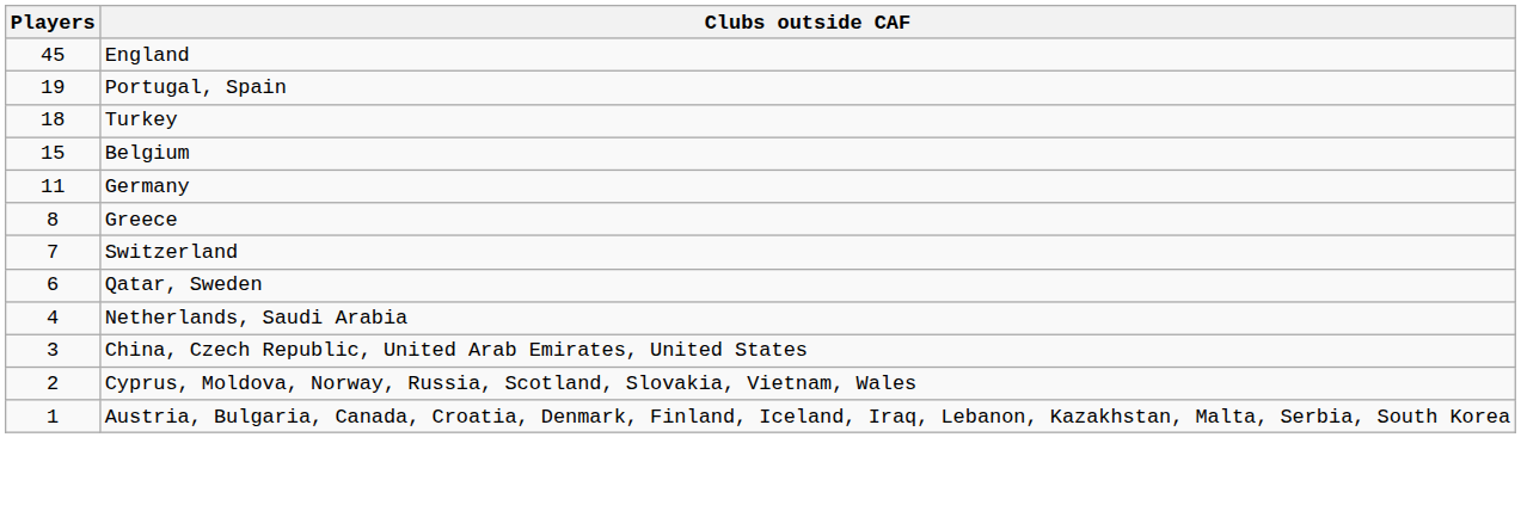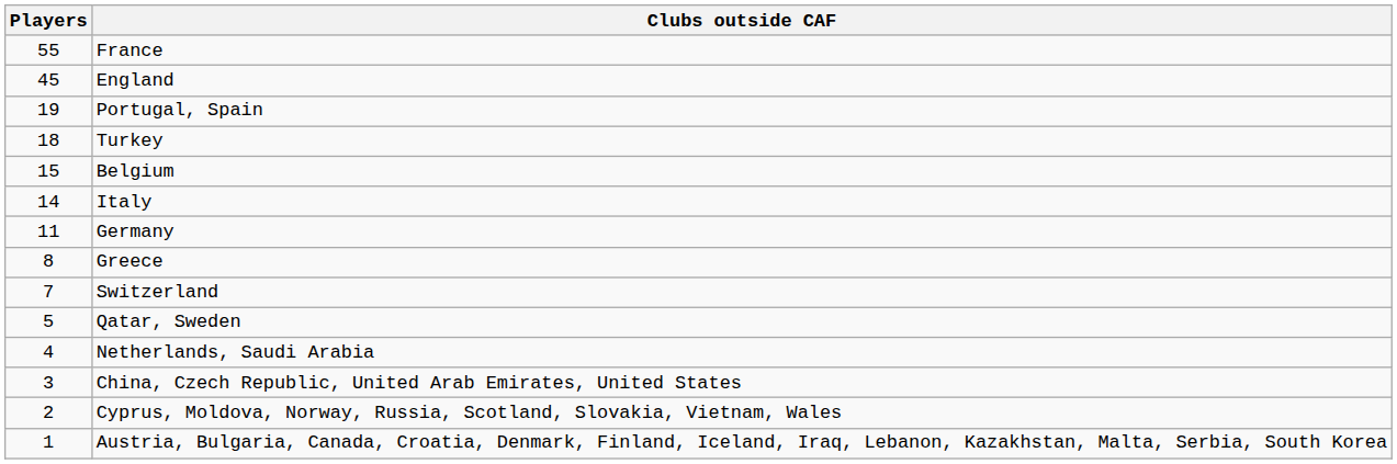+ row: 55 | France
+ row: 14 | Italy
Qatar, Sweden | Players: 6 -> 5
